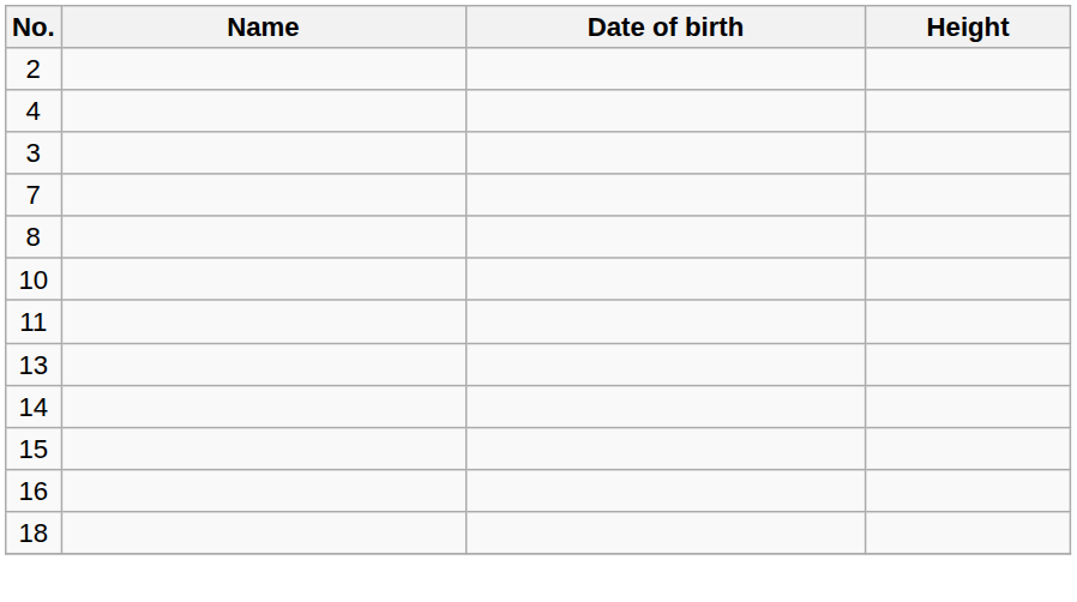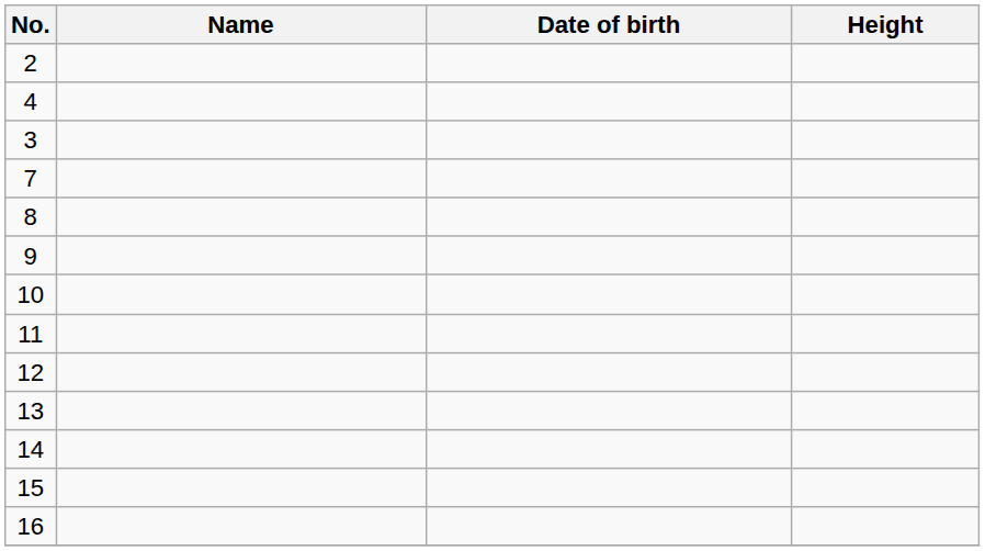+ row: 9
+ row: 12
- row: 18
